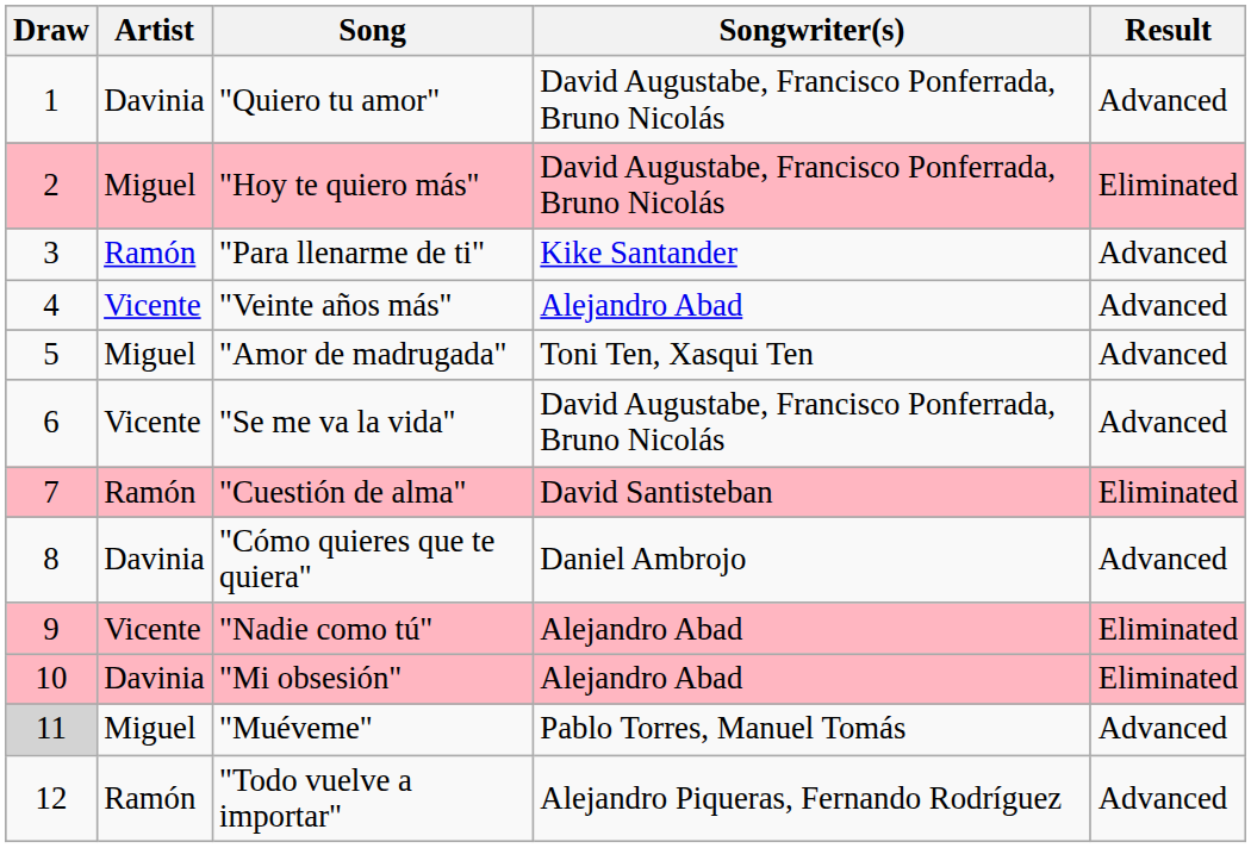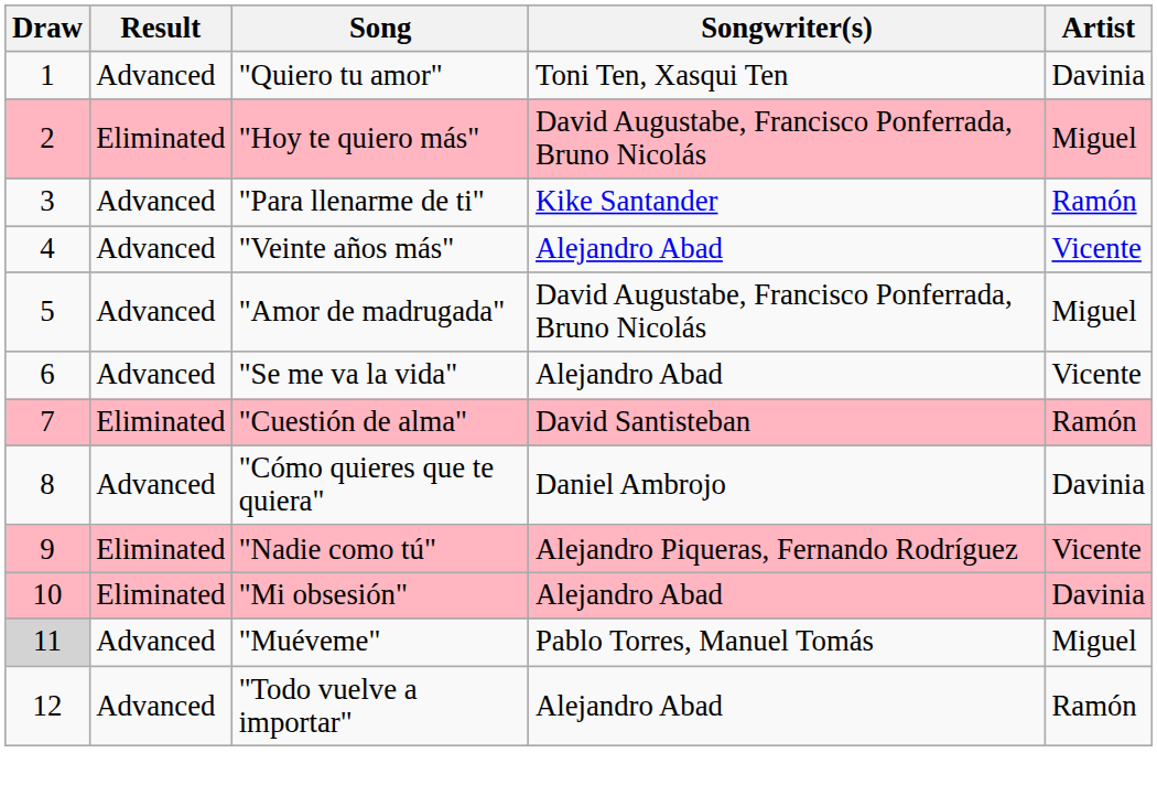columns swapped: Artist <-> Result
"Quiero tu amor" | Songwriter(s): David Augustabe, Francisco Ponferrada, Bruno Nicolás -> Toni Ten, Xasqui Ten
"Amor de madrugada" | Songwriter(s): Toni Ten, Xasqui Ten -> David Augustabe, Francisco Ponferrada, Bruno Nicolás
"Se me va la vida" | Songwriter(s): David Augustabe, Francisco Ponferrada, Bruno Nicolás -> Alejandro Abad
"Nadie como tú" | Songwriter(s): Alejandro Abad -> Alejandro Piqueras, Fernando Rodríguez
"Todo vuelve a importar" | Songwriter(s): Alejandro Piqueras, Fernando Rodríguez -> Alejandro Abad
